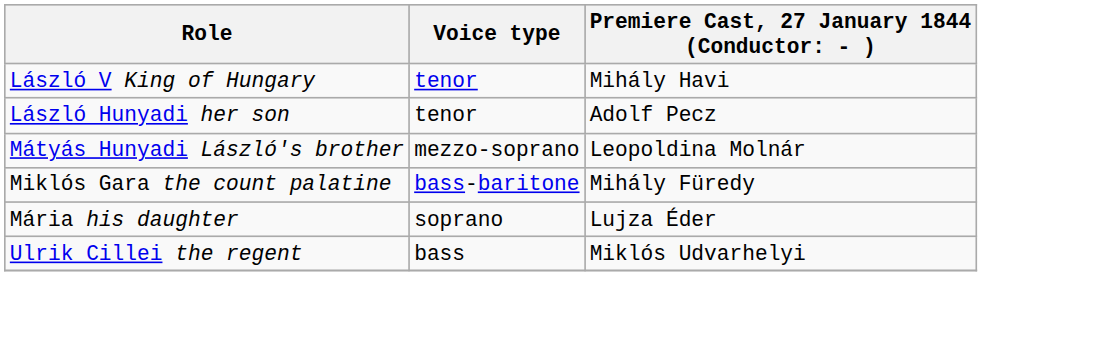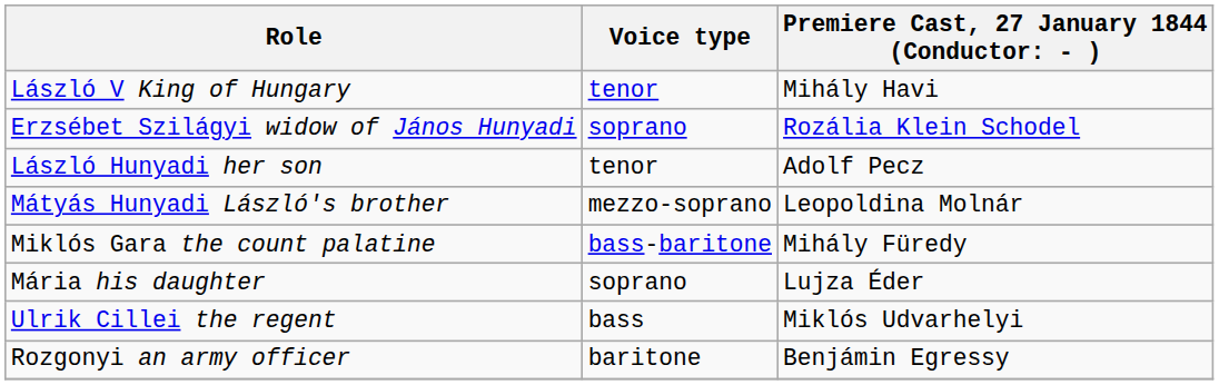+ row: Erzsébet Szilágyi widow of János Hunyadi | soprano | Rozália Klein Schodel
+ row: Rozgonyi an army officer | baritone | Benjámin Egressy
